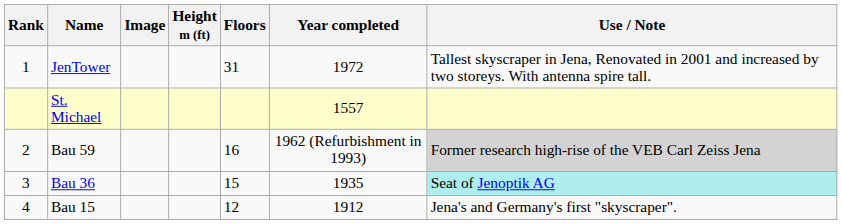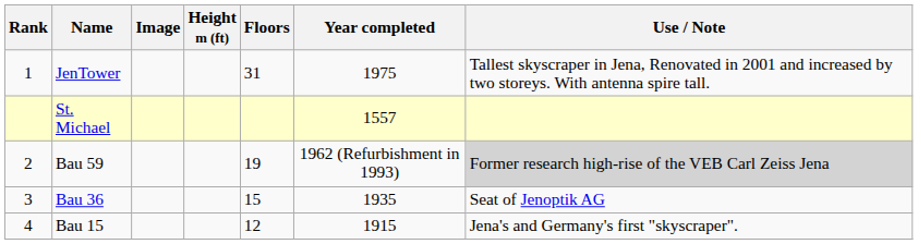JenTower | Year completed: 1972 -> 1975
Bau 59 | Floors: 16 -> 19
Bau 36 | Use / Note: paleturquoise background -> no background
Bau 15 | Year completed: 1912 -> 1915
